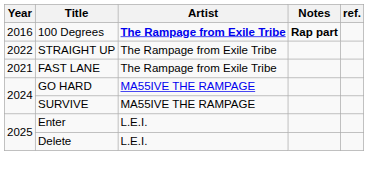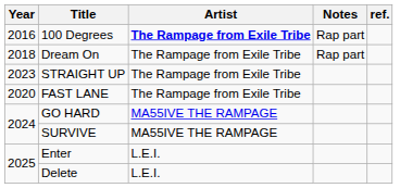100 Degrees | Notes: bold -> normal
+ row: 2018 | Dream On | The Rampage from Exile Tribe | Rap part
STRAIGHT UP | Year: 2022 -> 2023
FAST LANE | Year: 2021 -> 2020
